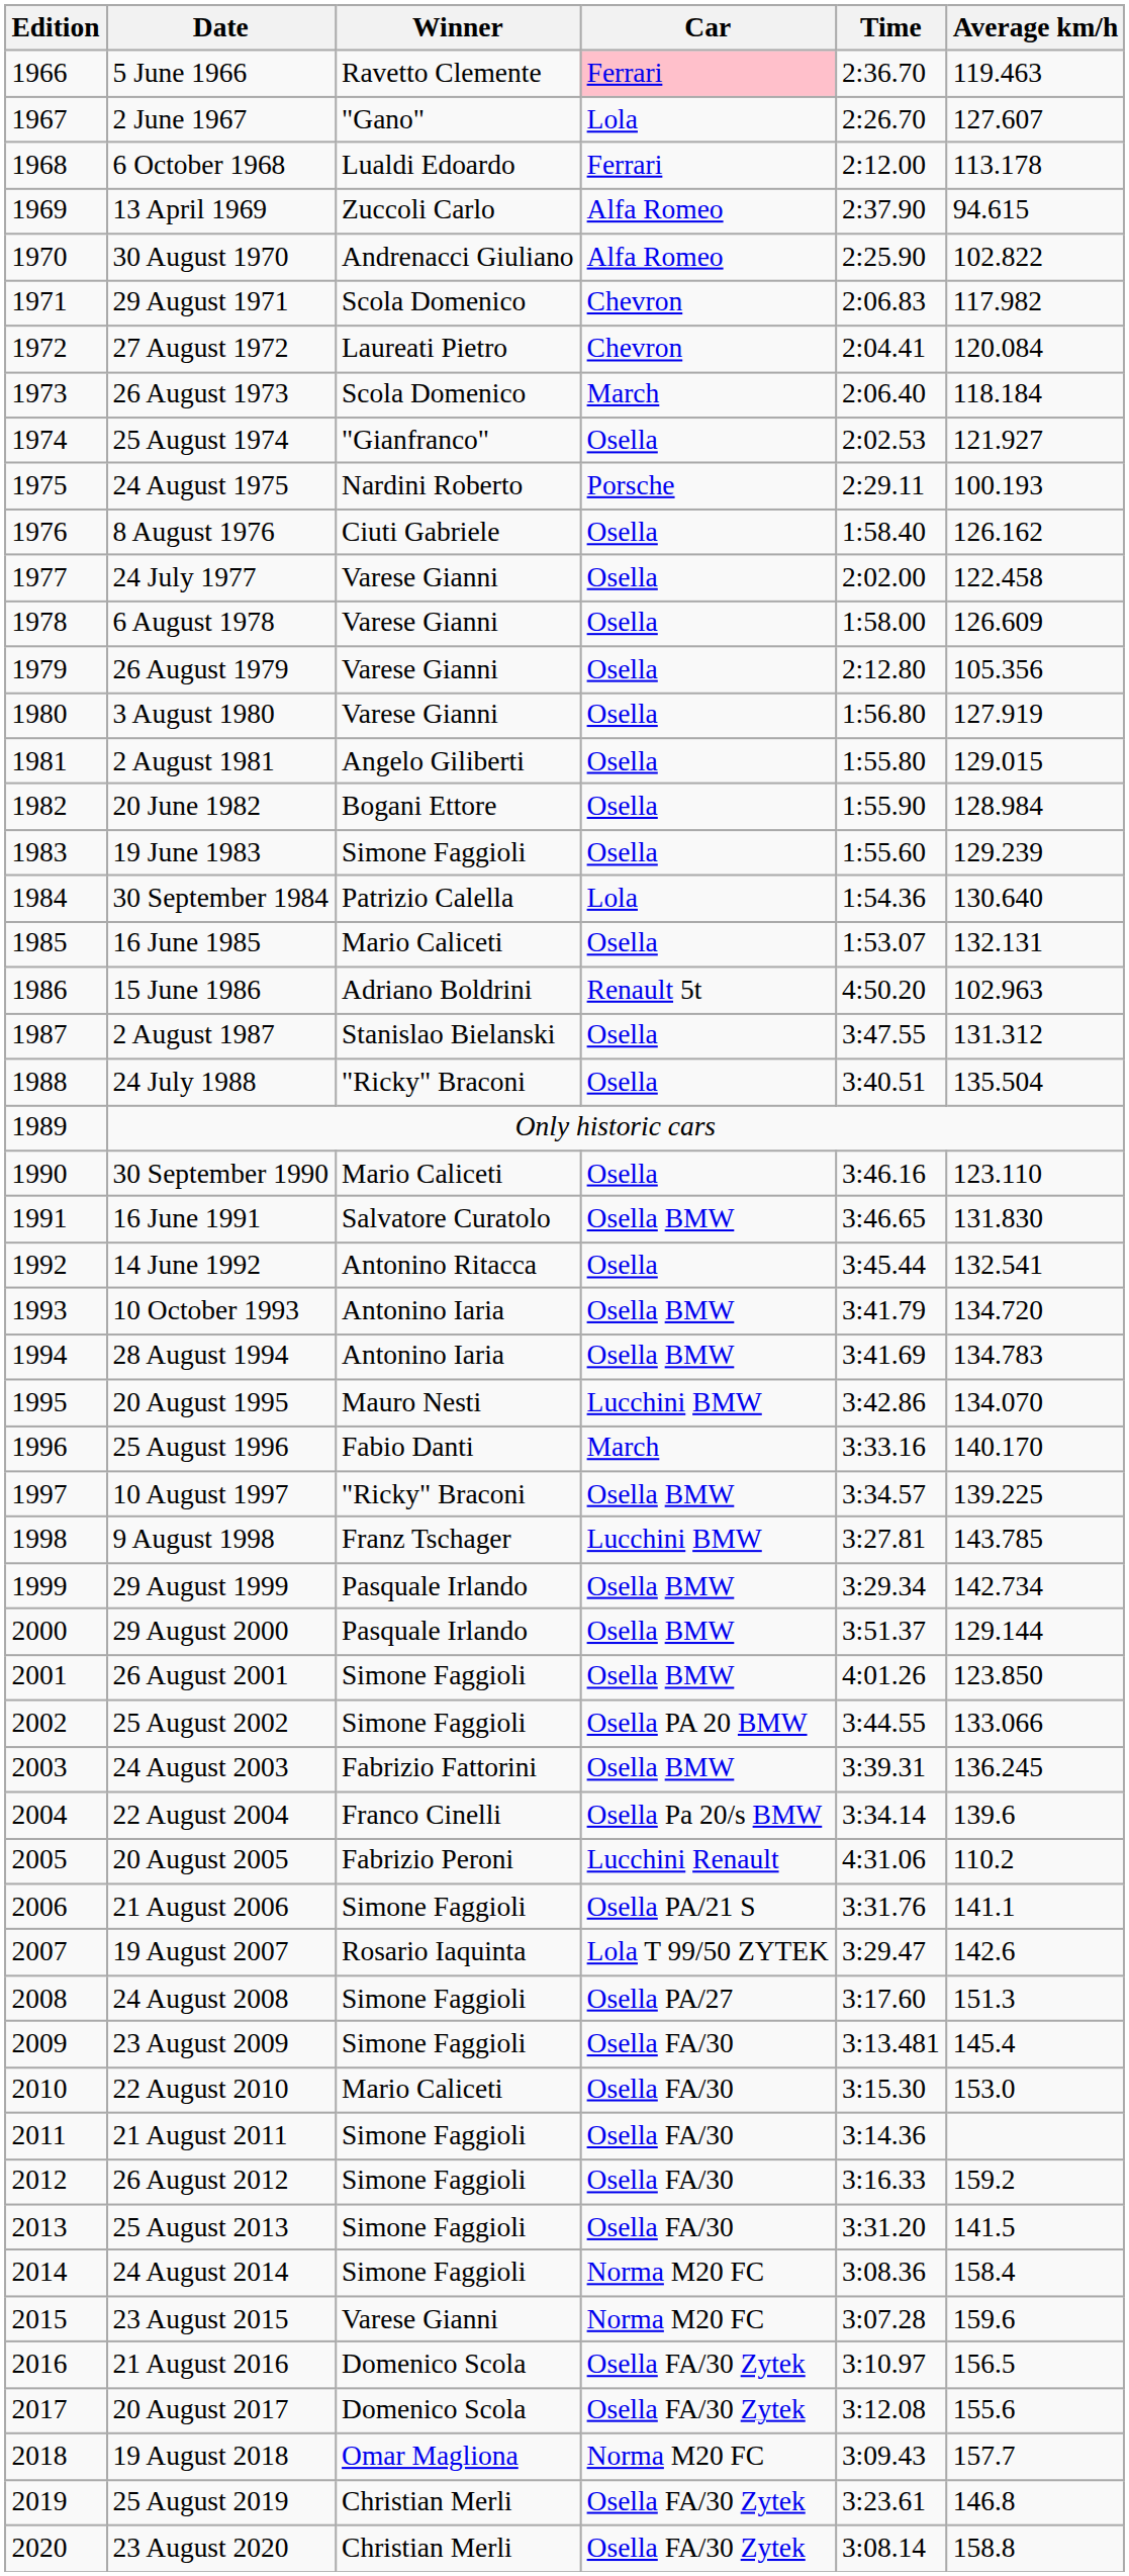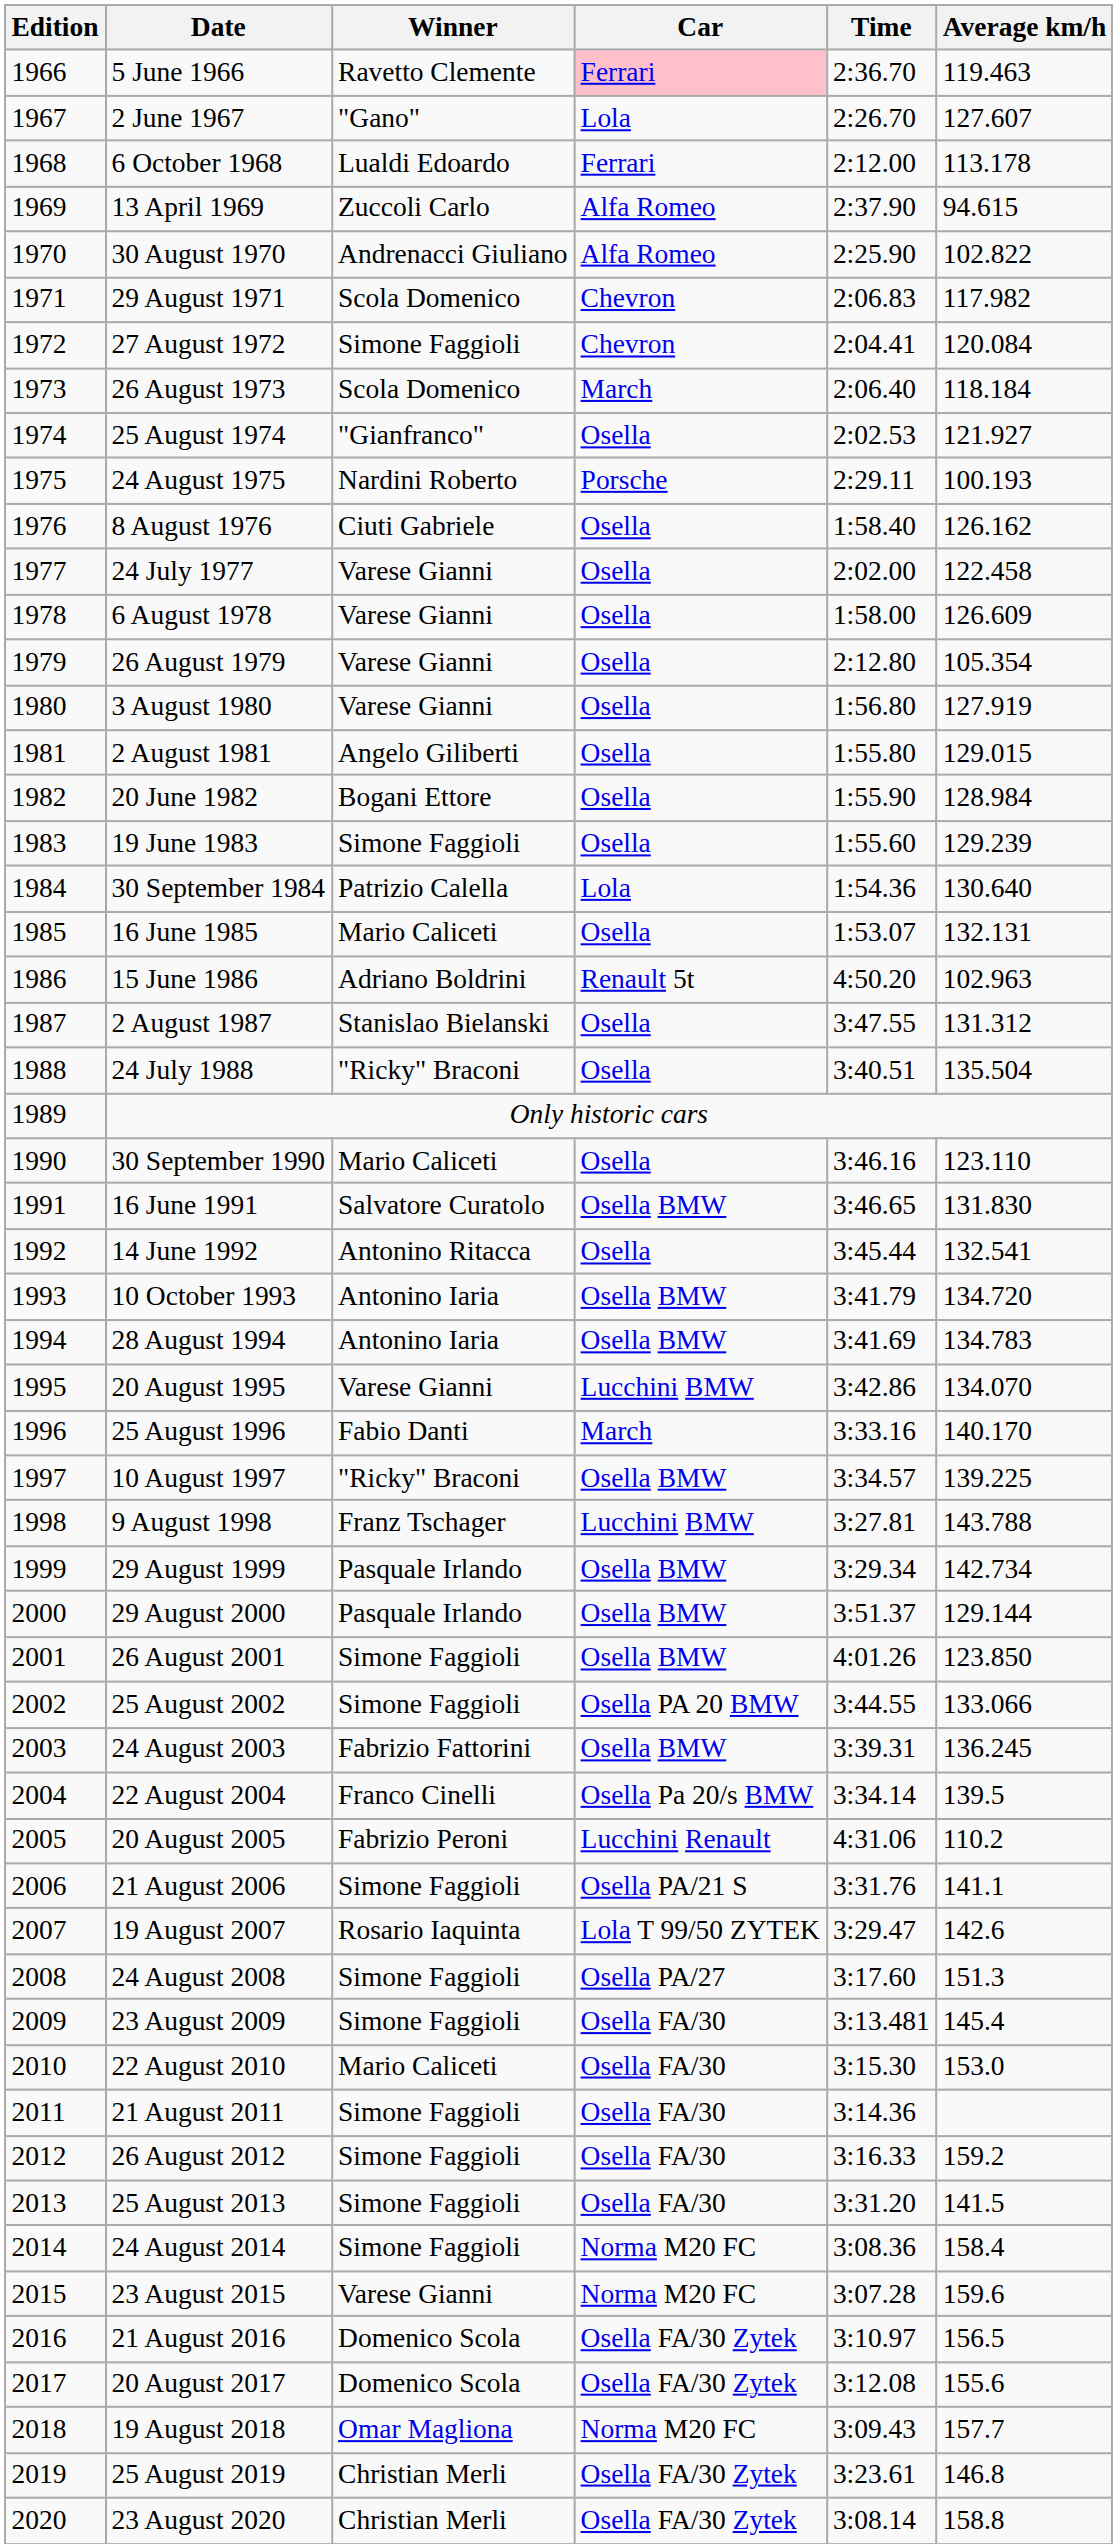27 August 1972 | Winner: Laureati Pietro -> Simone Faggioli
26 August 1979 | Average km/h: 105.356 -> 105.354
20 August 1995 | Winner: Mauro Nesti -> Varese Gianni
9 August 1998 | Average km/h: 143.785 -> 143.788
22 August 2004 | Average km/h: 139.6 -> 139.5
